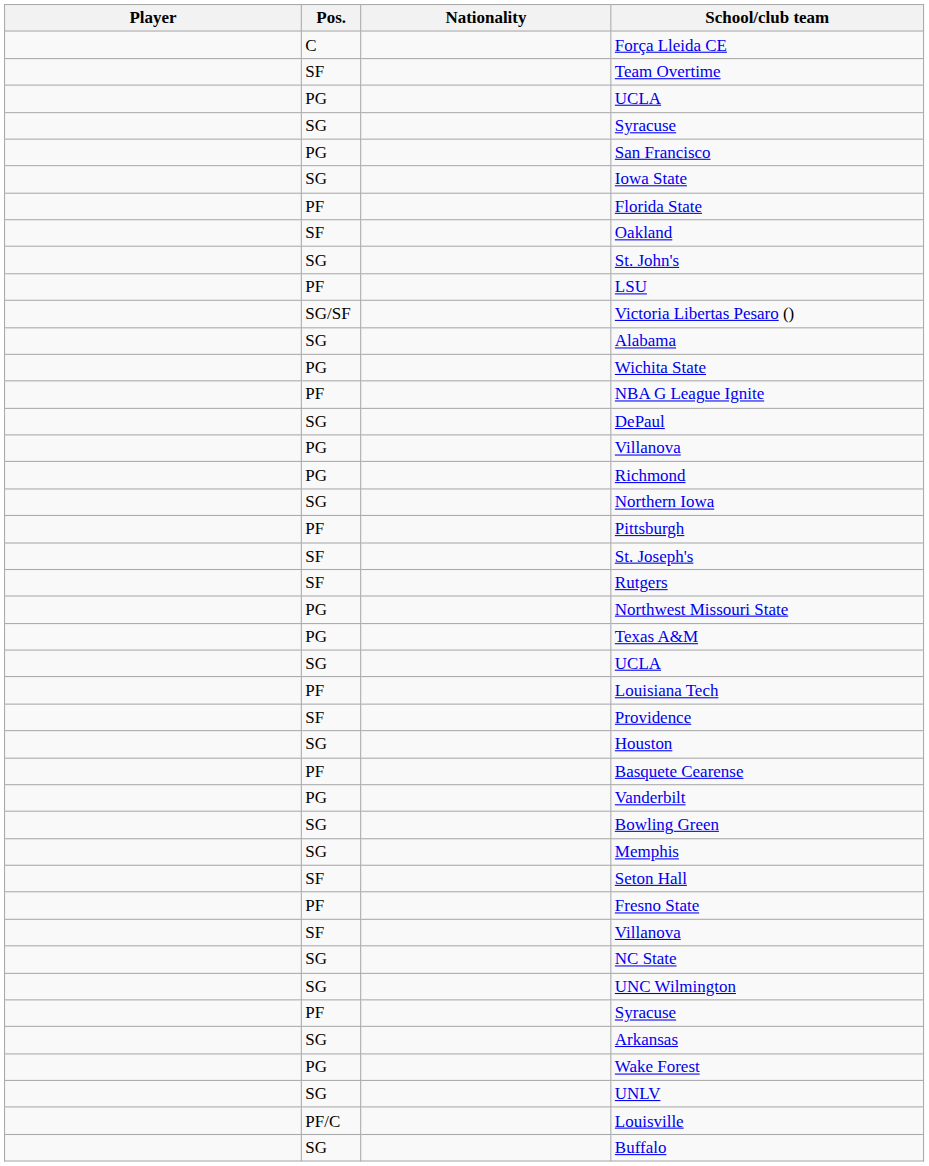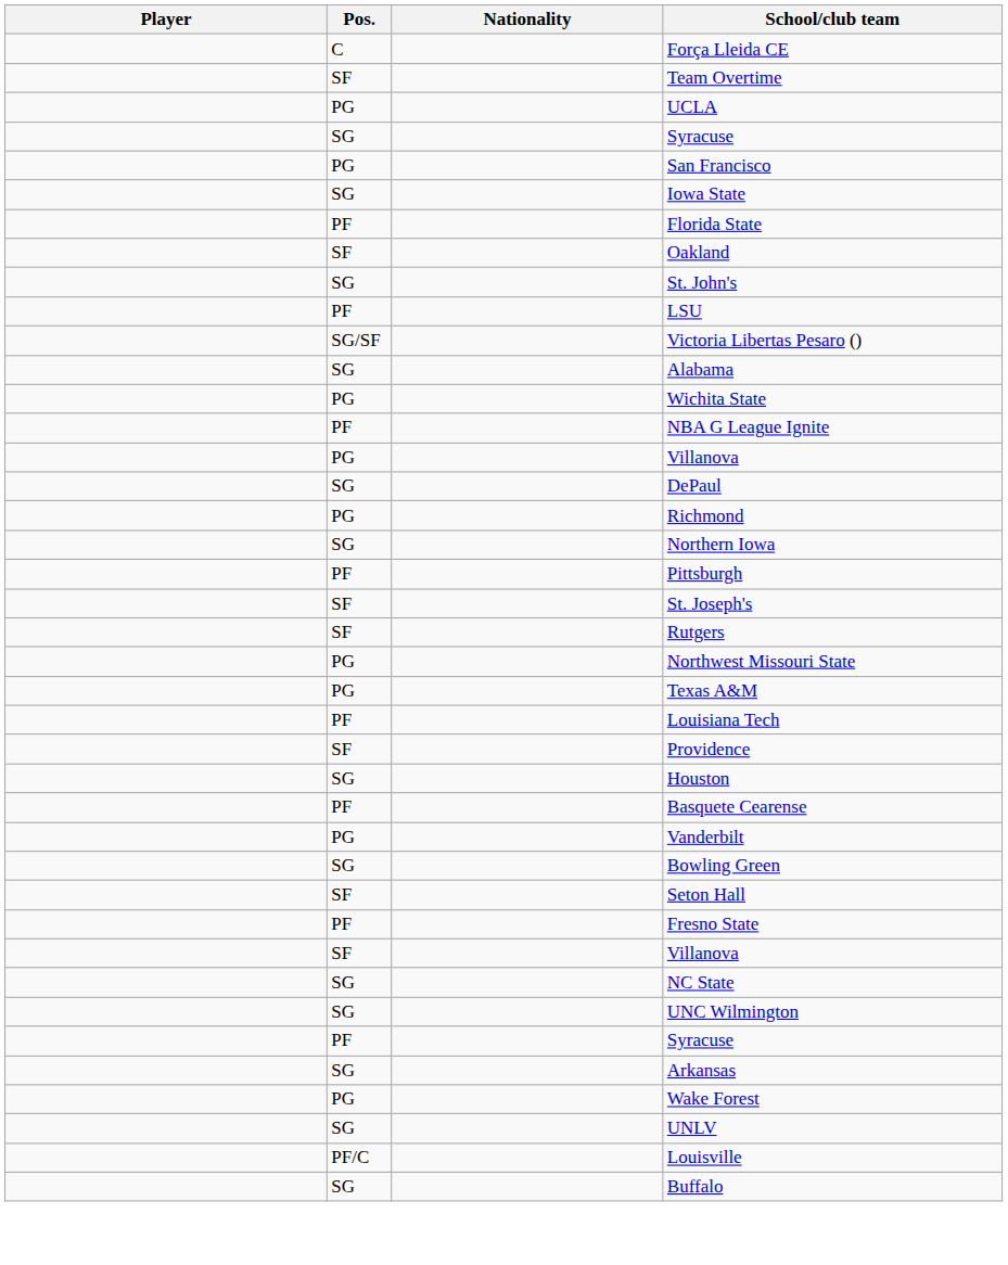rows swapped: DePaul <-> PG / Villanova
- row: SG | UCLA
- row: SG | Memphis
